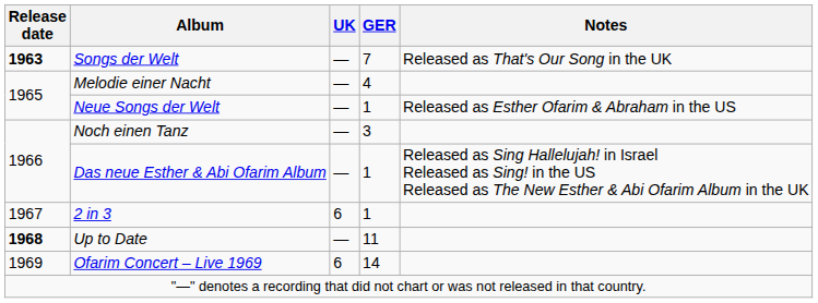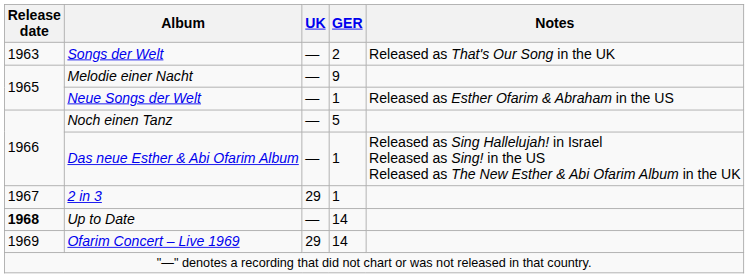Songs der Welt | Release date: bold -> normal
Songs der Welt | GER: 7 -> 2
Melodie einer Nacht | GER: 4 -> 9
Noch einen Tanz | GER: 3 -> 5
2 in 3 | UK: 6 -> 29
Up to Date | GER: 11 -> 14
Ofarim Concert – Live 1969 | UK: 6 -> 29
